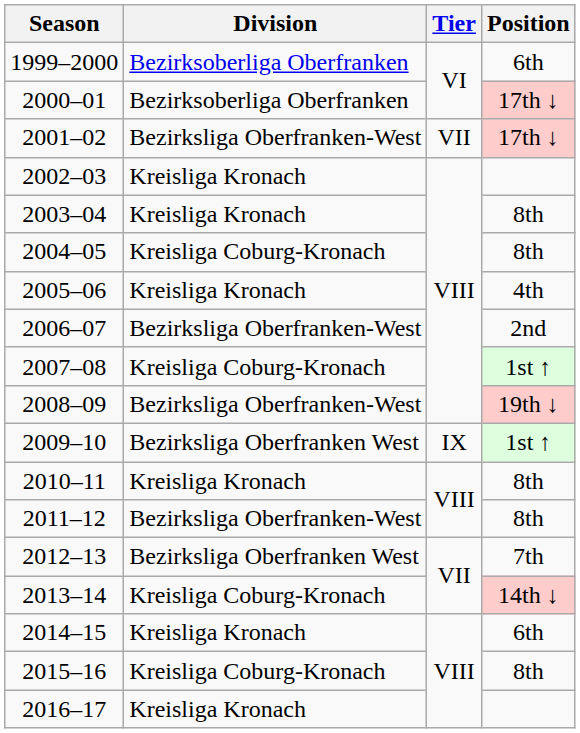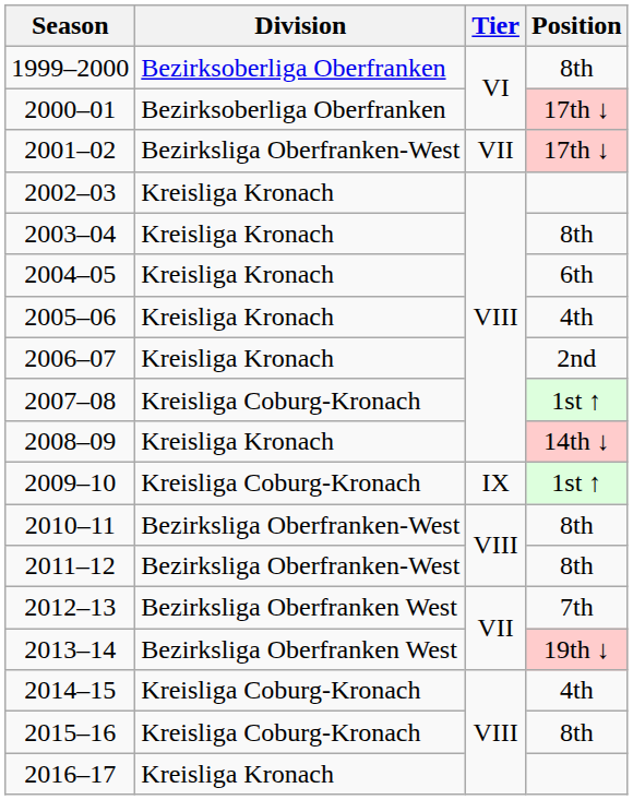1999–2000 | Position: 6th -> 8th
2004–05 | Division: Kreisliga Coburg-Kronach -> Kreisliga Kronach
2004–05 | Position: 8th -> 6th
2006–07 | Division: Bezirksliga Oberfranken-West -> Kreisliga Kronach
2008–09 | Division: Bezirksliga Oberfranken-West -> Kreisliga Kronach
2008–09 | Position: 19th ↓ -> 14th ↓
2009–10 | Division: Bezirksliga Oberfranken West -> Kreisliga Coburg-Kronach
2010–11 | Division: Kreisliga Kronach -> Bezirksliga Oberfranken-West
2013–14 | Division: Kreisliga Coburg-Kronach -> Bezirksliga Oberfranken West
2013–14 | Position: 14th ↓ -> 19th ↓
2014–15 | Division: Kreisliga Kronach -> Kreisliga Coburg-Kronach
2014–15 | Position: 6th -> 4th
